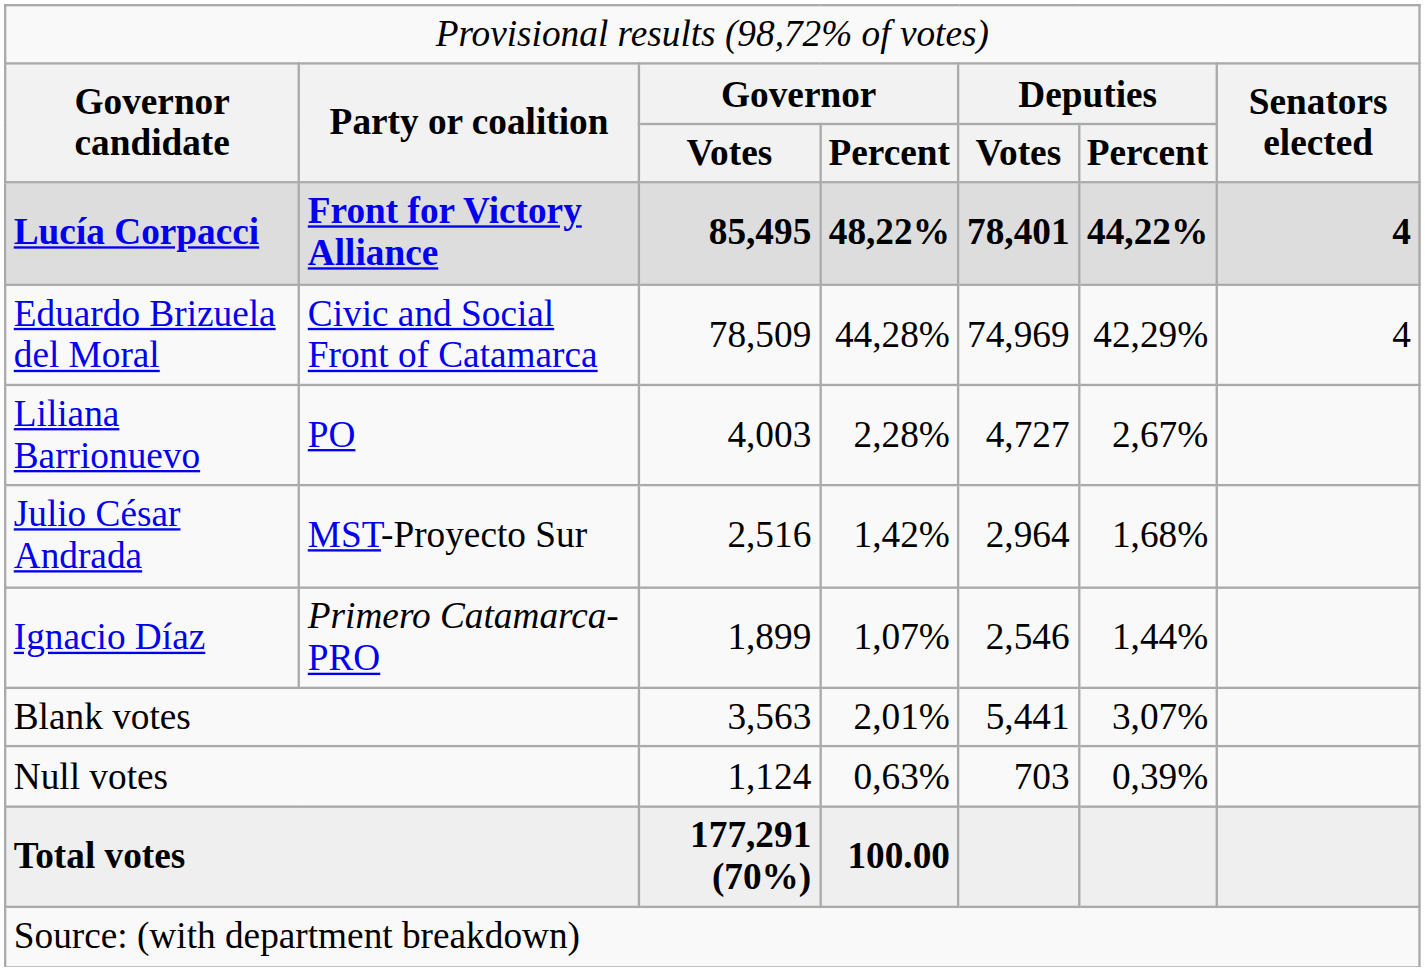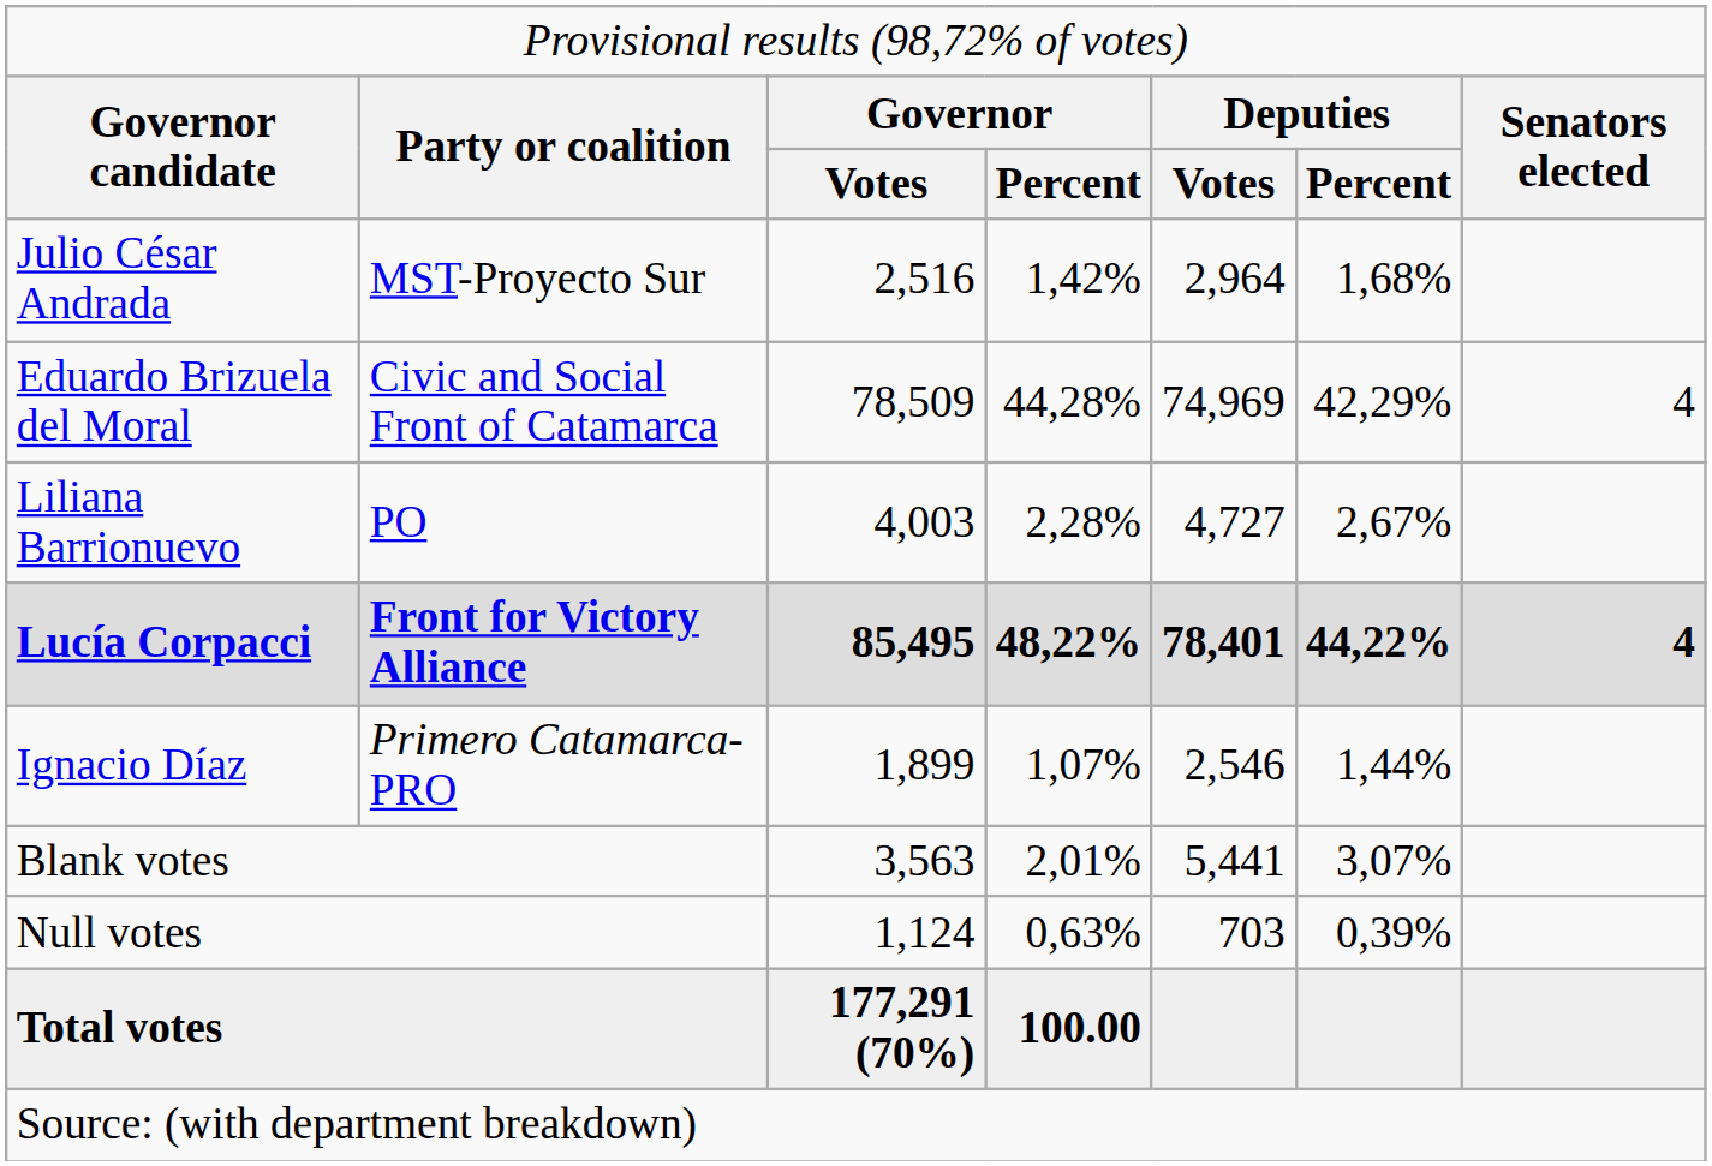rows swapped: Lucía Corpacci <-> Julio César Andrada
